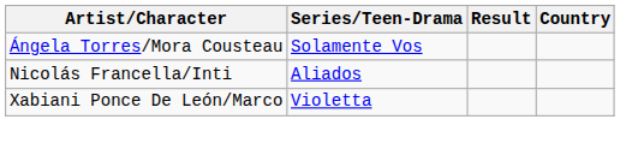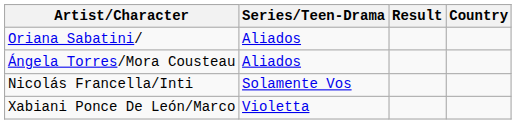+ row: Oriana Sabatini/ | Aliados
Ángela Torres/Mora Cousteau | Series/Teen-Drama: Solamente Vos -> Aliados
Nicolás Francella/Inti | Series/Teen-Drama: Aliados -> Solamente Vos
